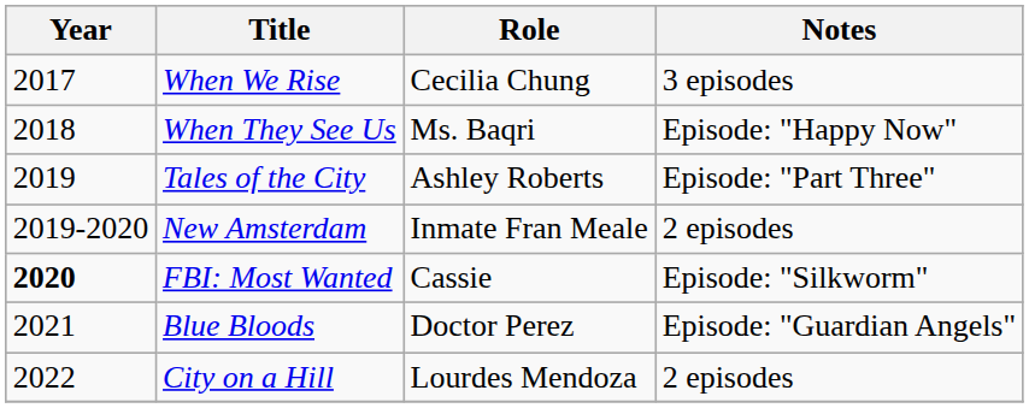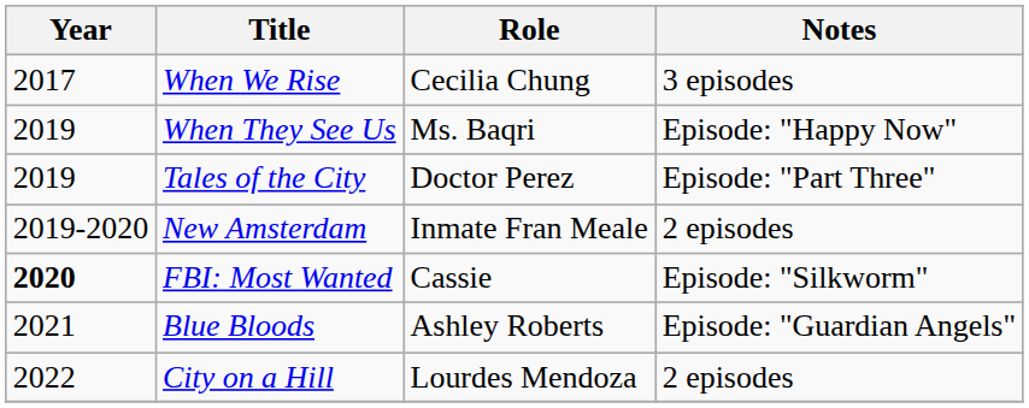When They See Us | Year: 2018 -> 2019
Tales of the City | Role: Ashley Roberts -> Doctor Perez
Blue Bloods | Role: Doctor Perez -> Ashley Roberts
